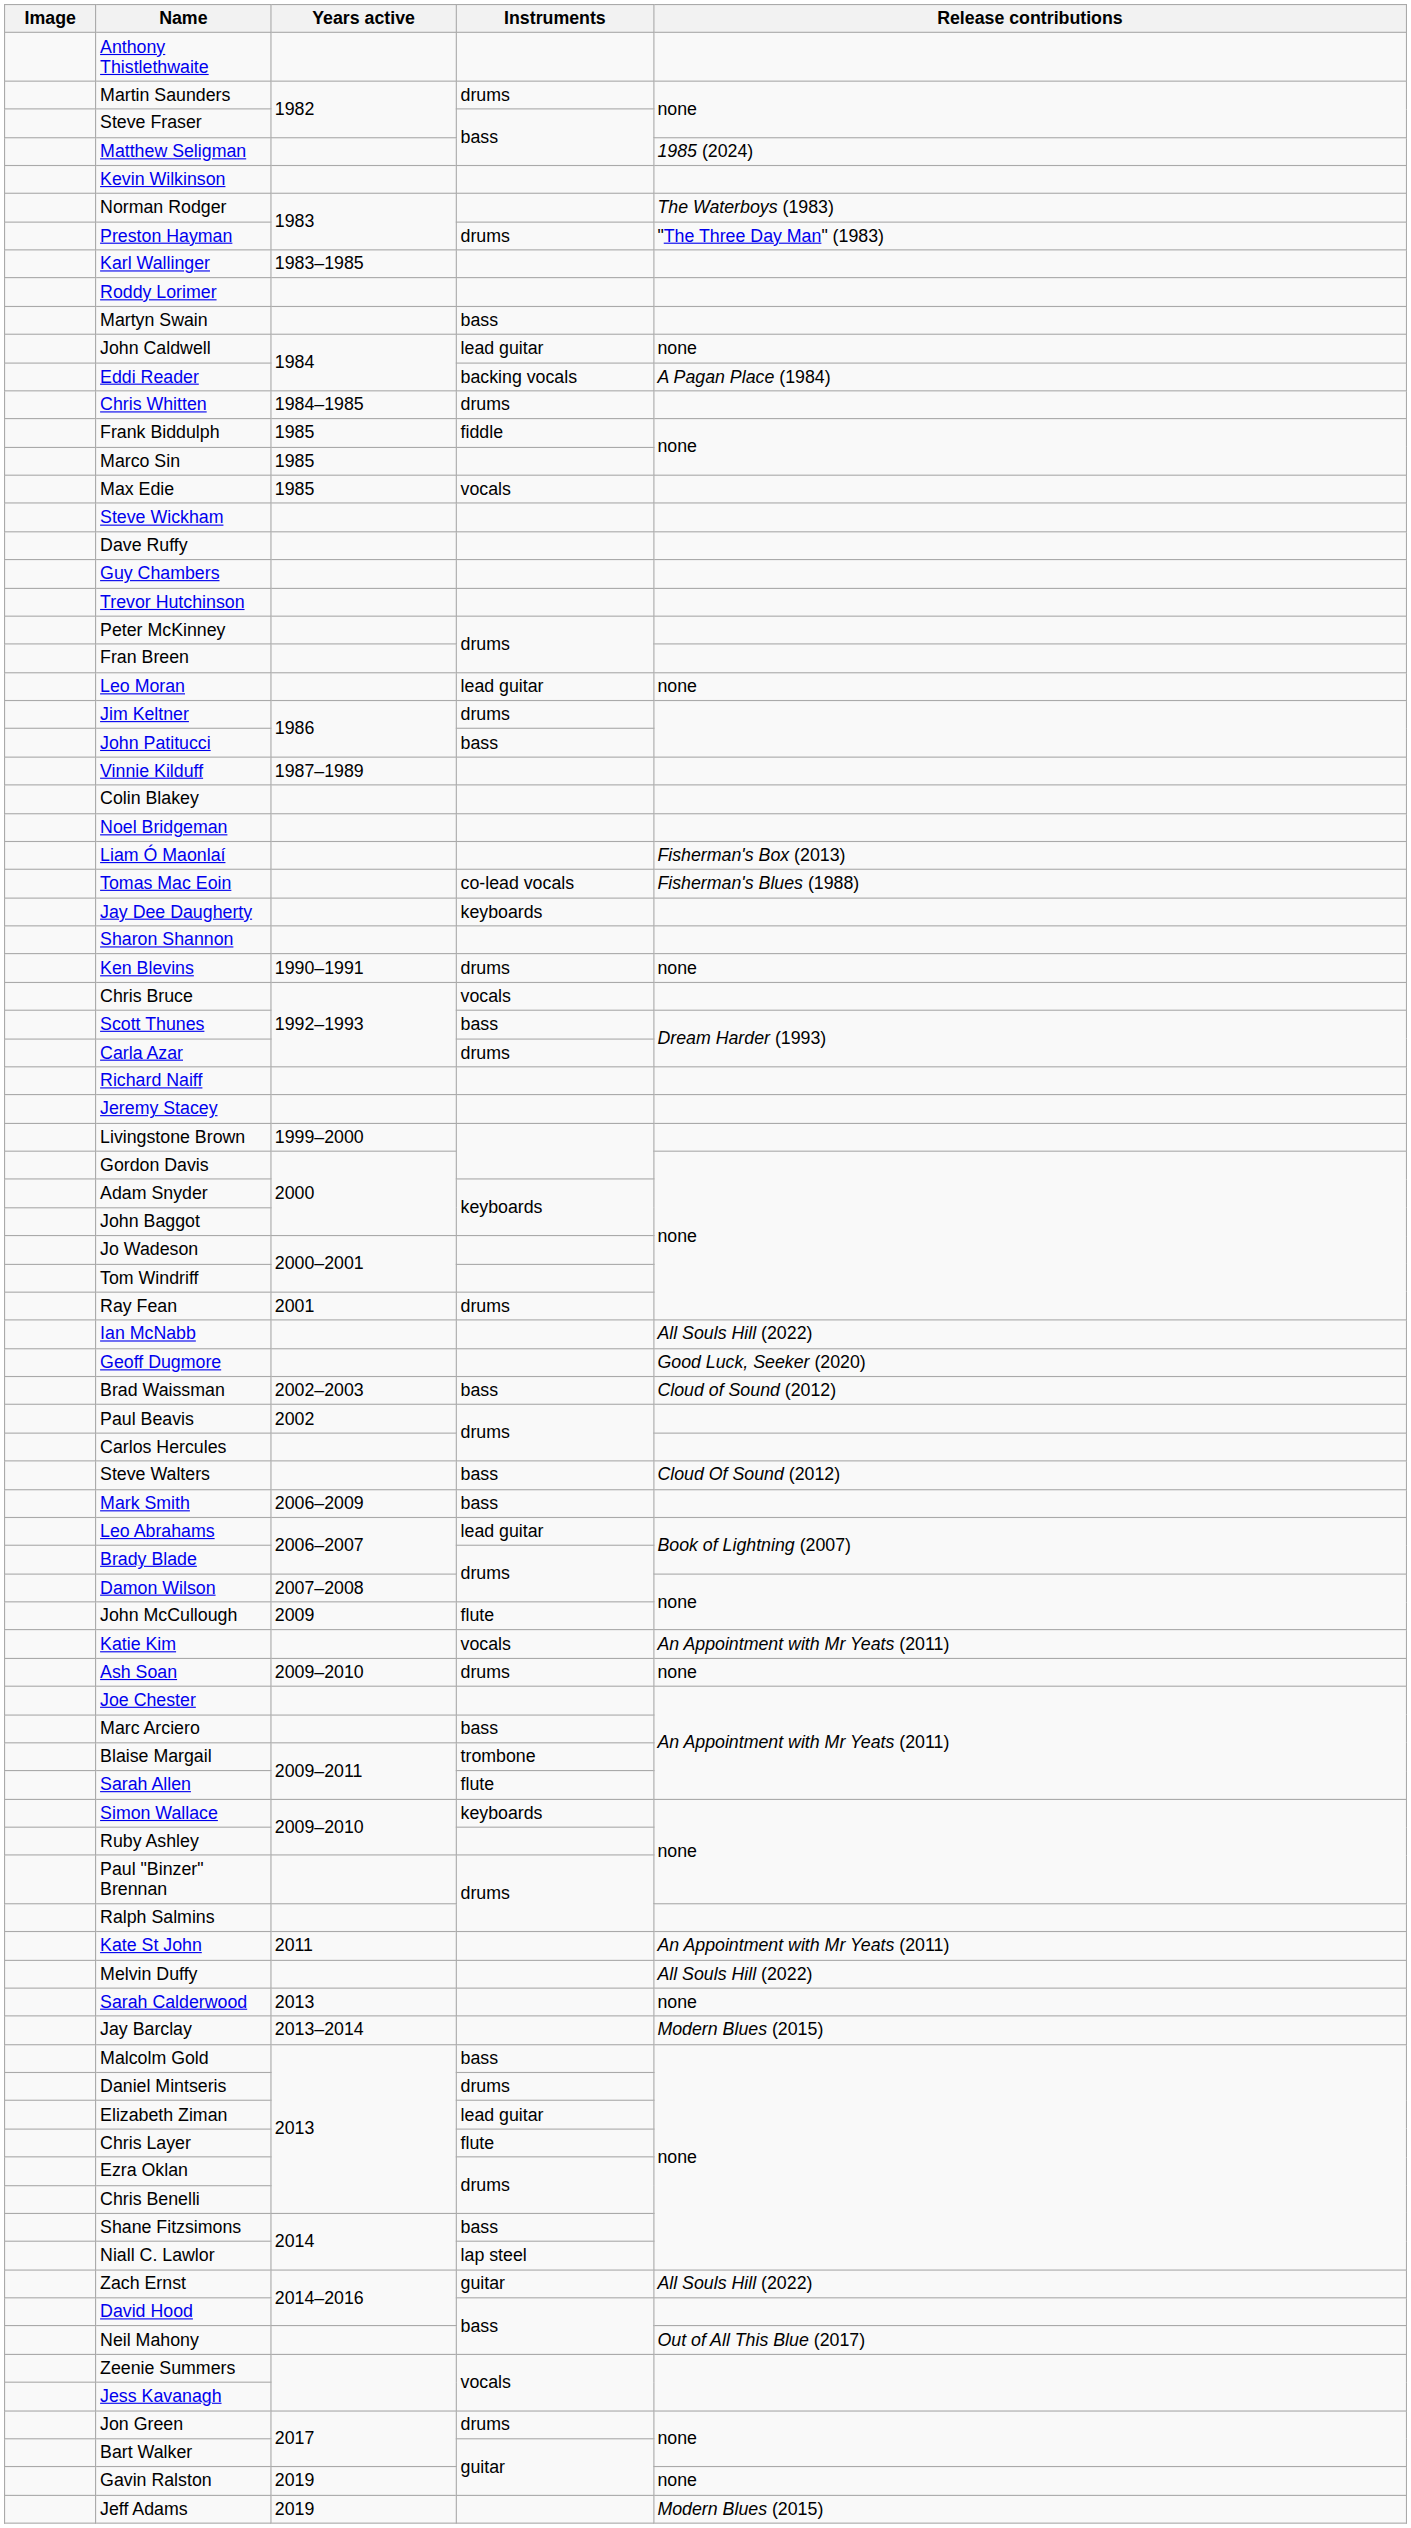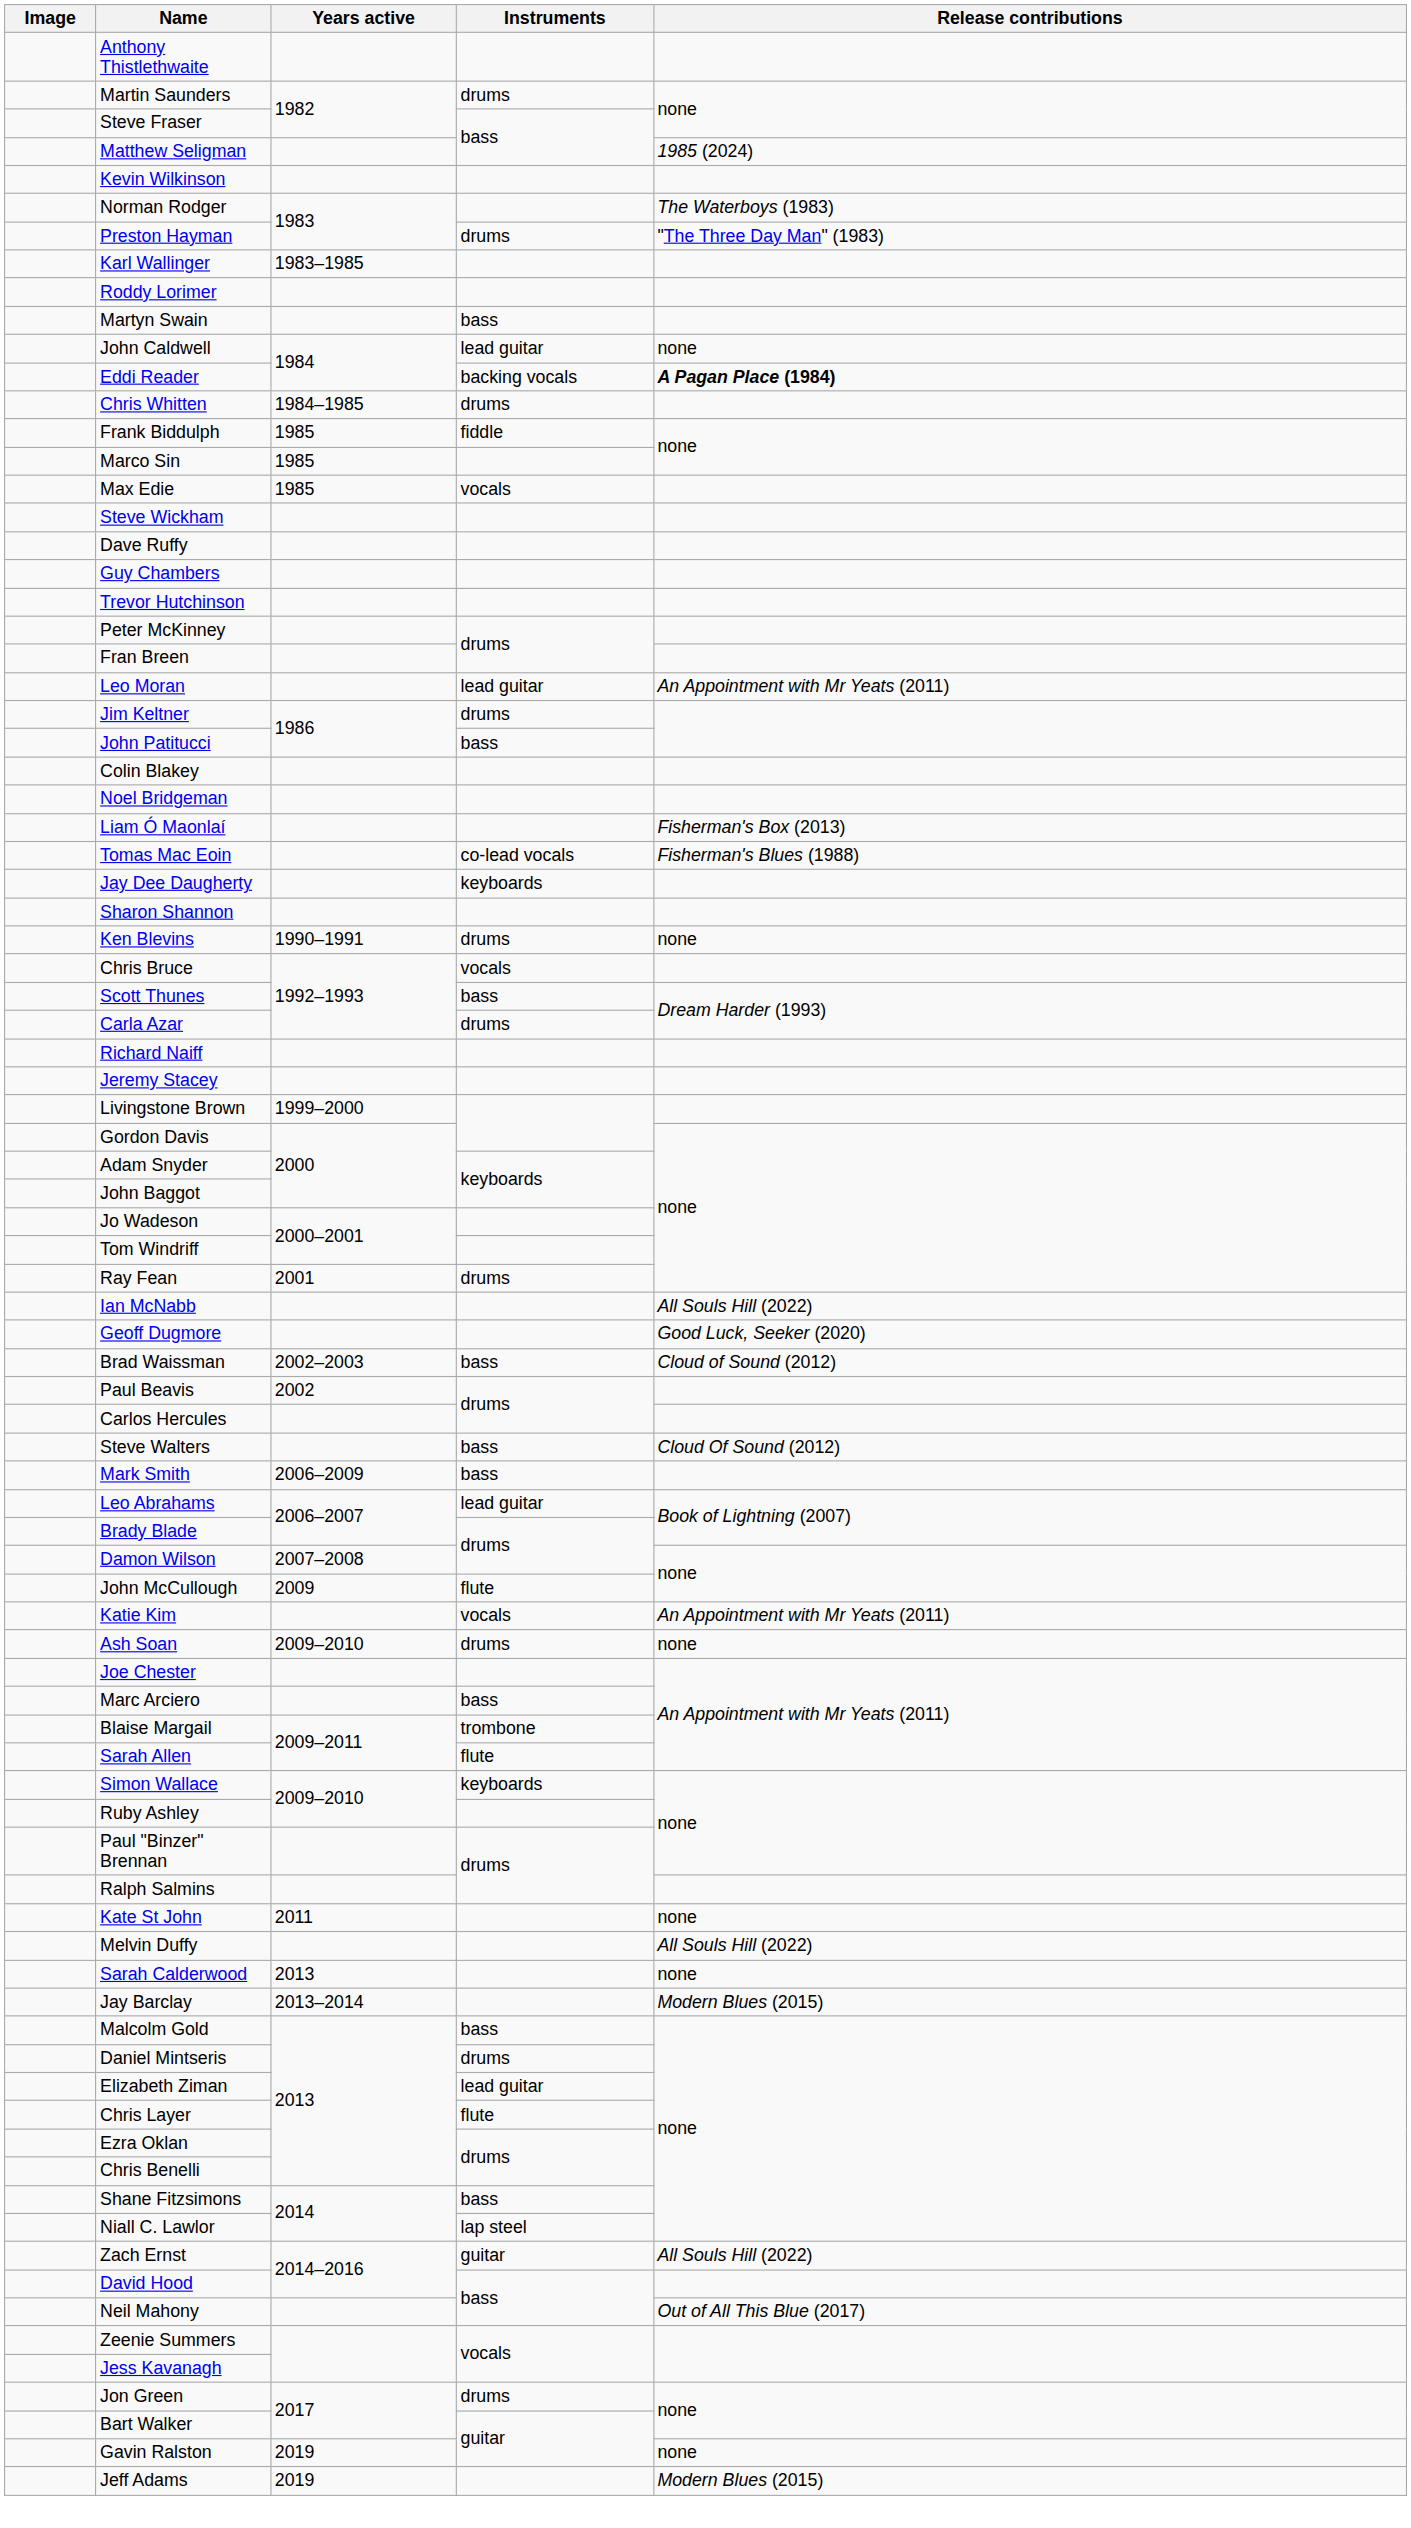Eddi Reader | Release contributions: normal -> bold
Leo Moran | Release contributions: none -> An Appointment with Mr Yeats (2011)
- row: Vinnie Kilduff | 1987–1989
Kate St John | Release contributions: An Appointment with Mr Yeats (2011) -> none
